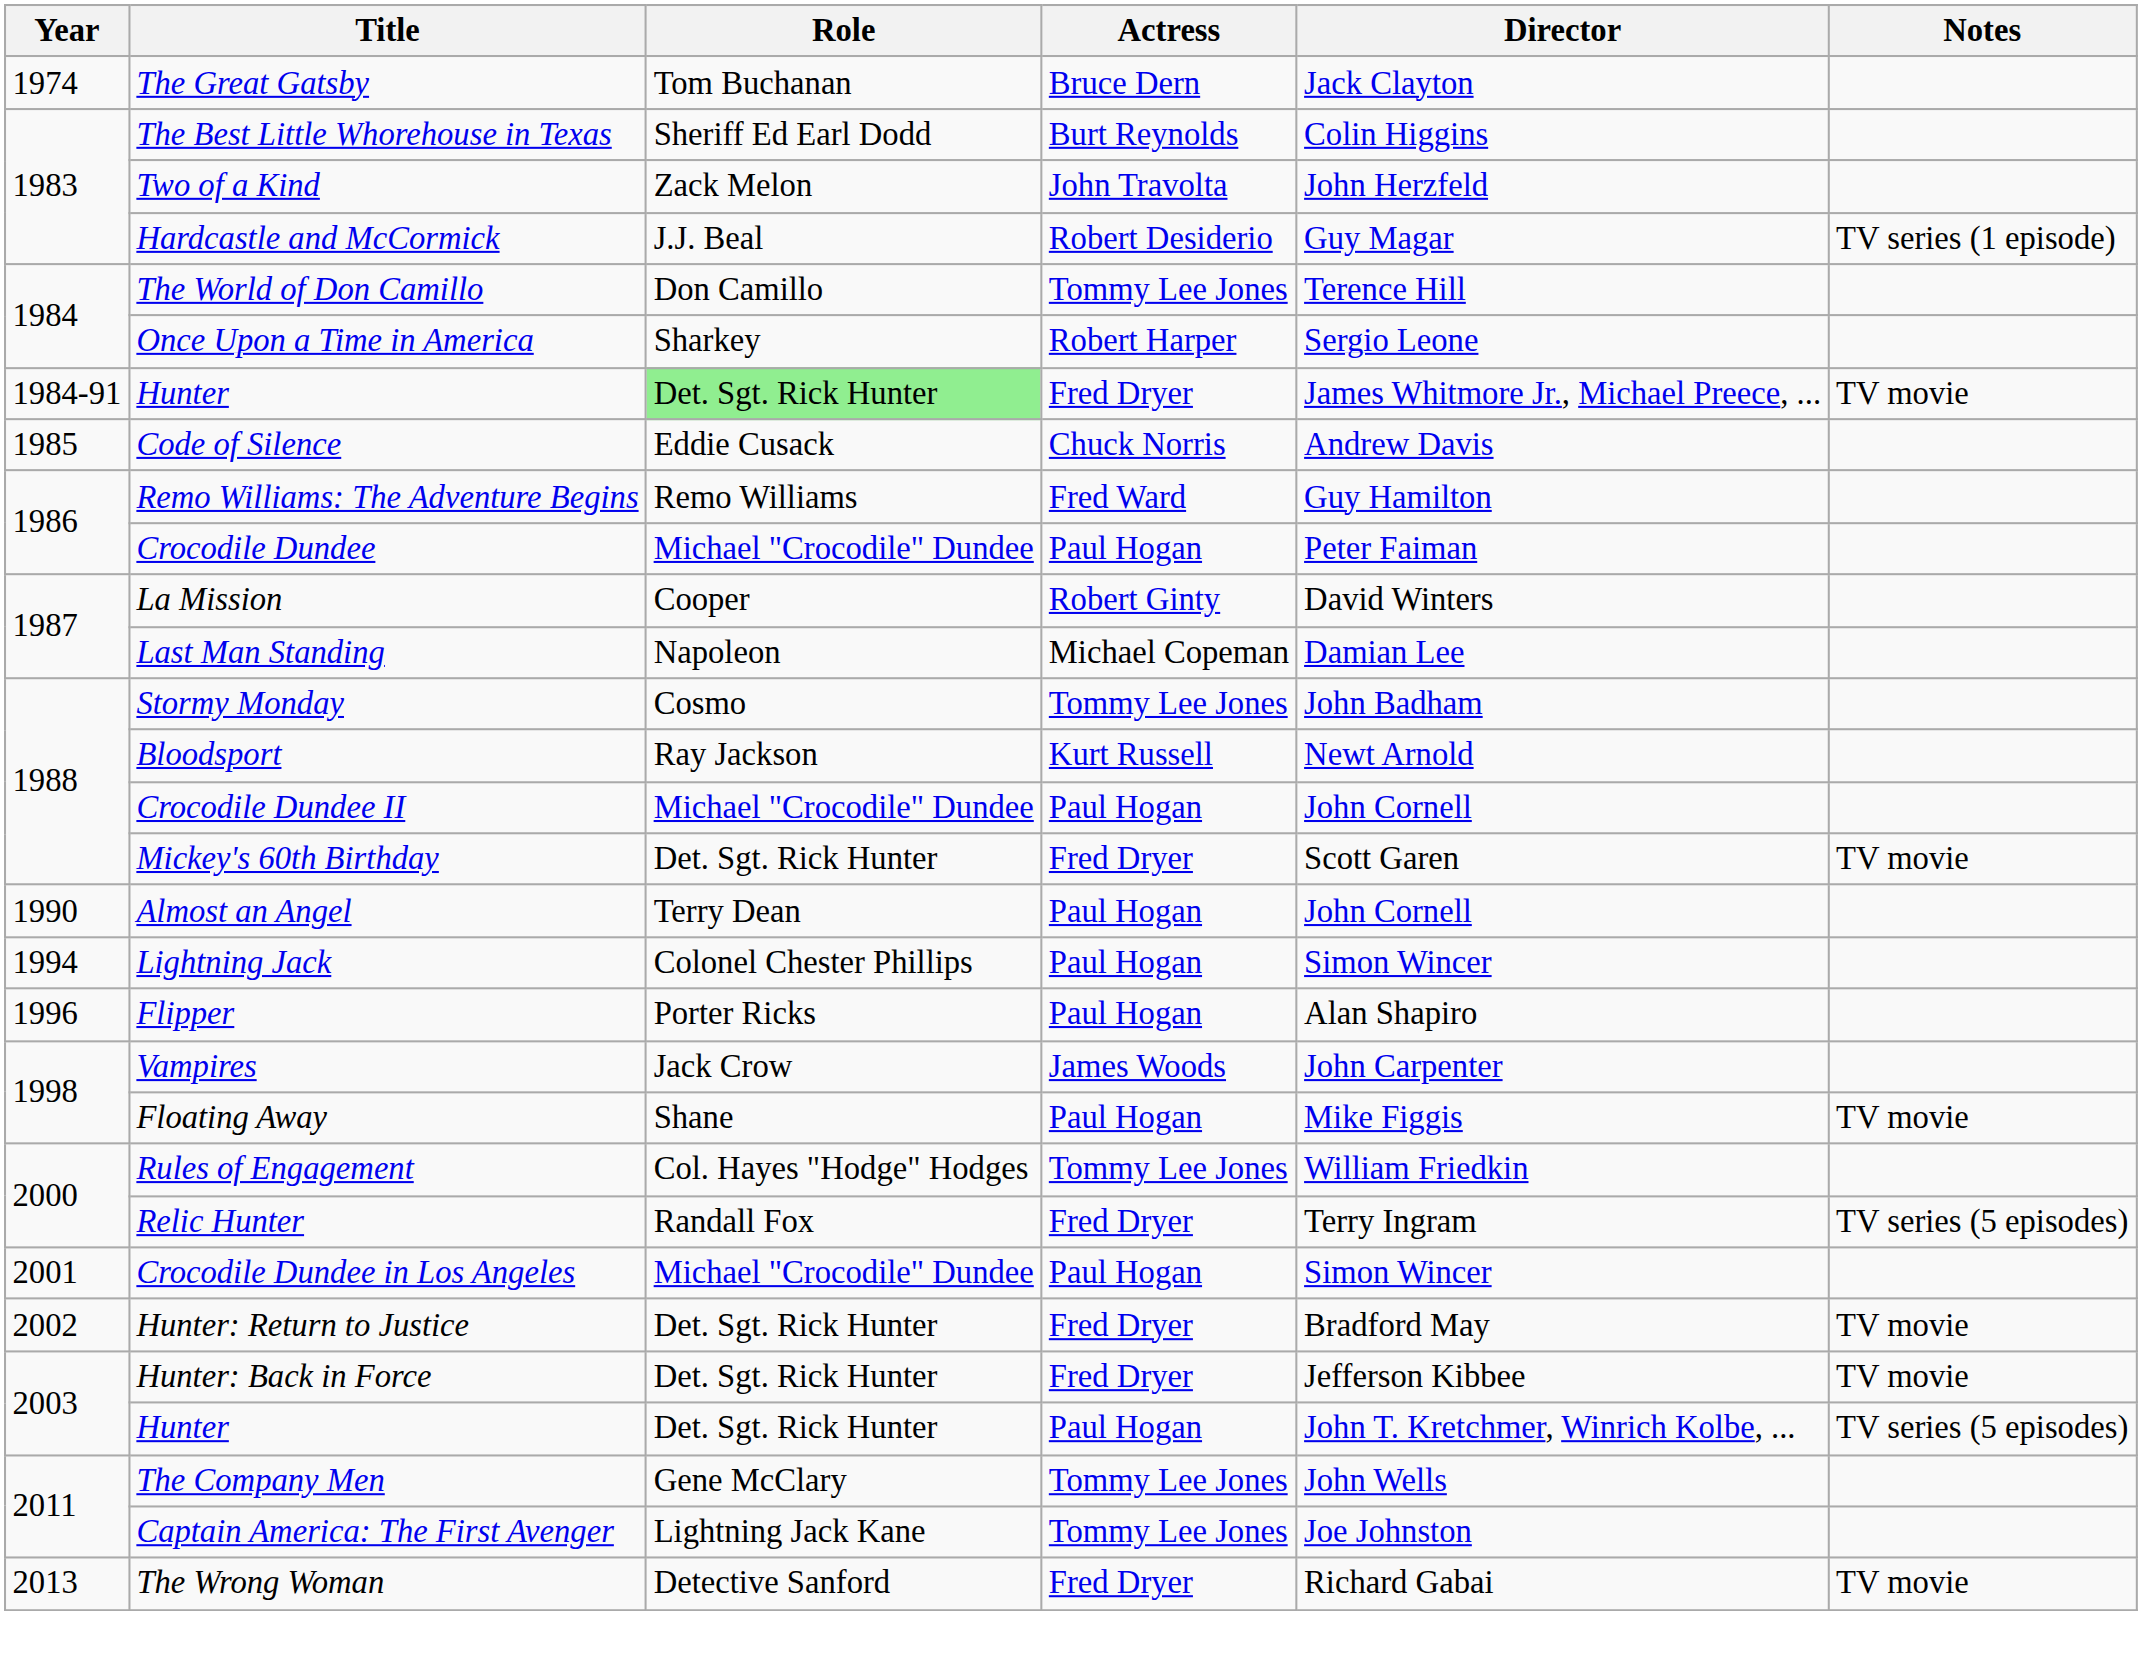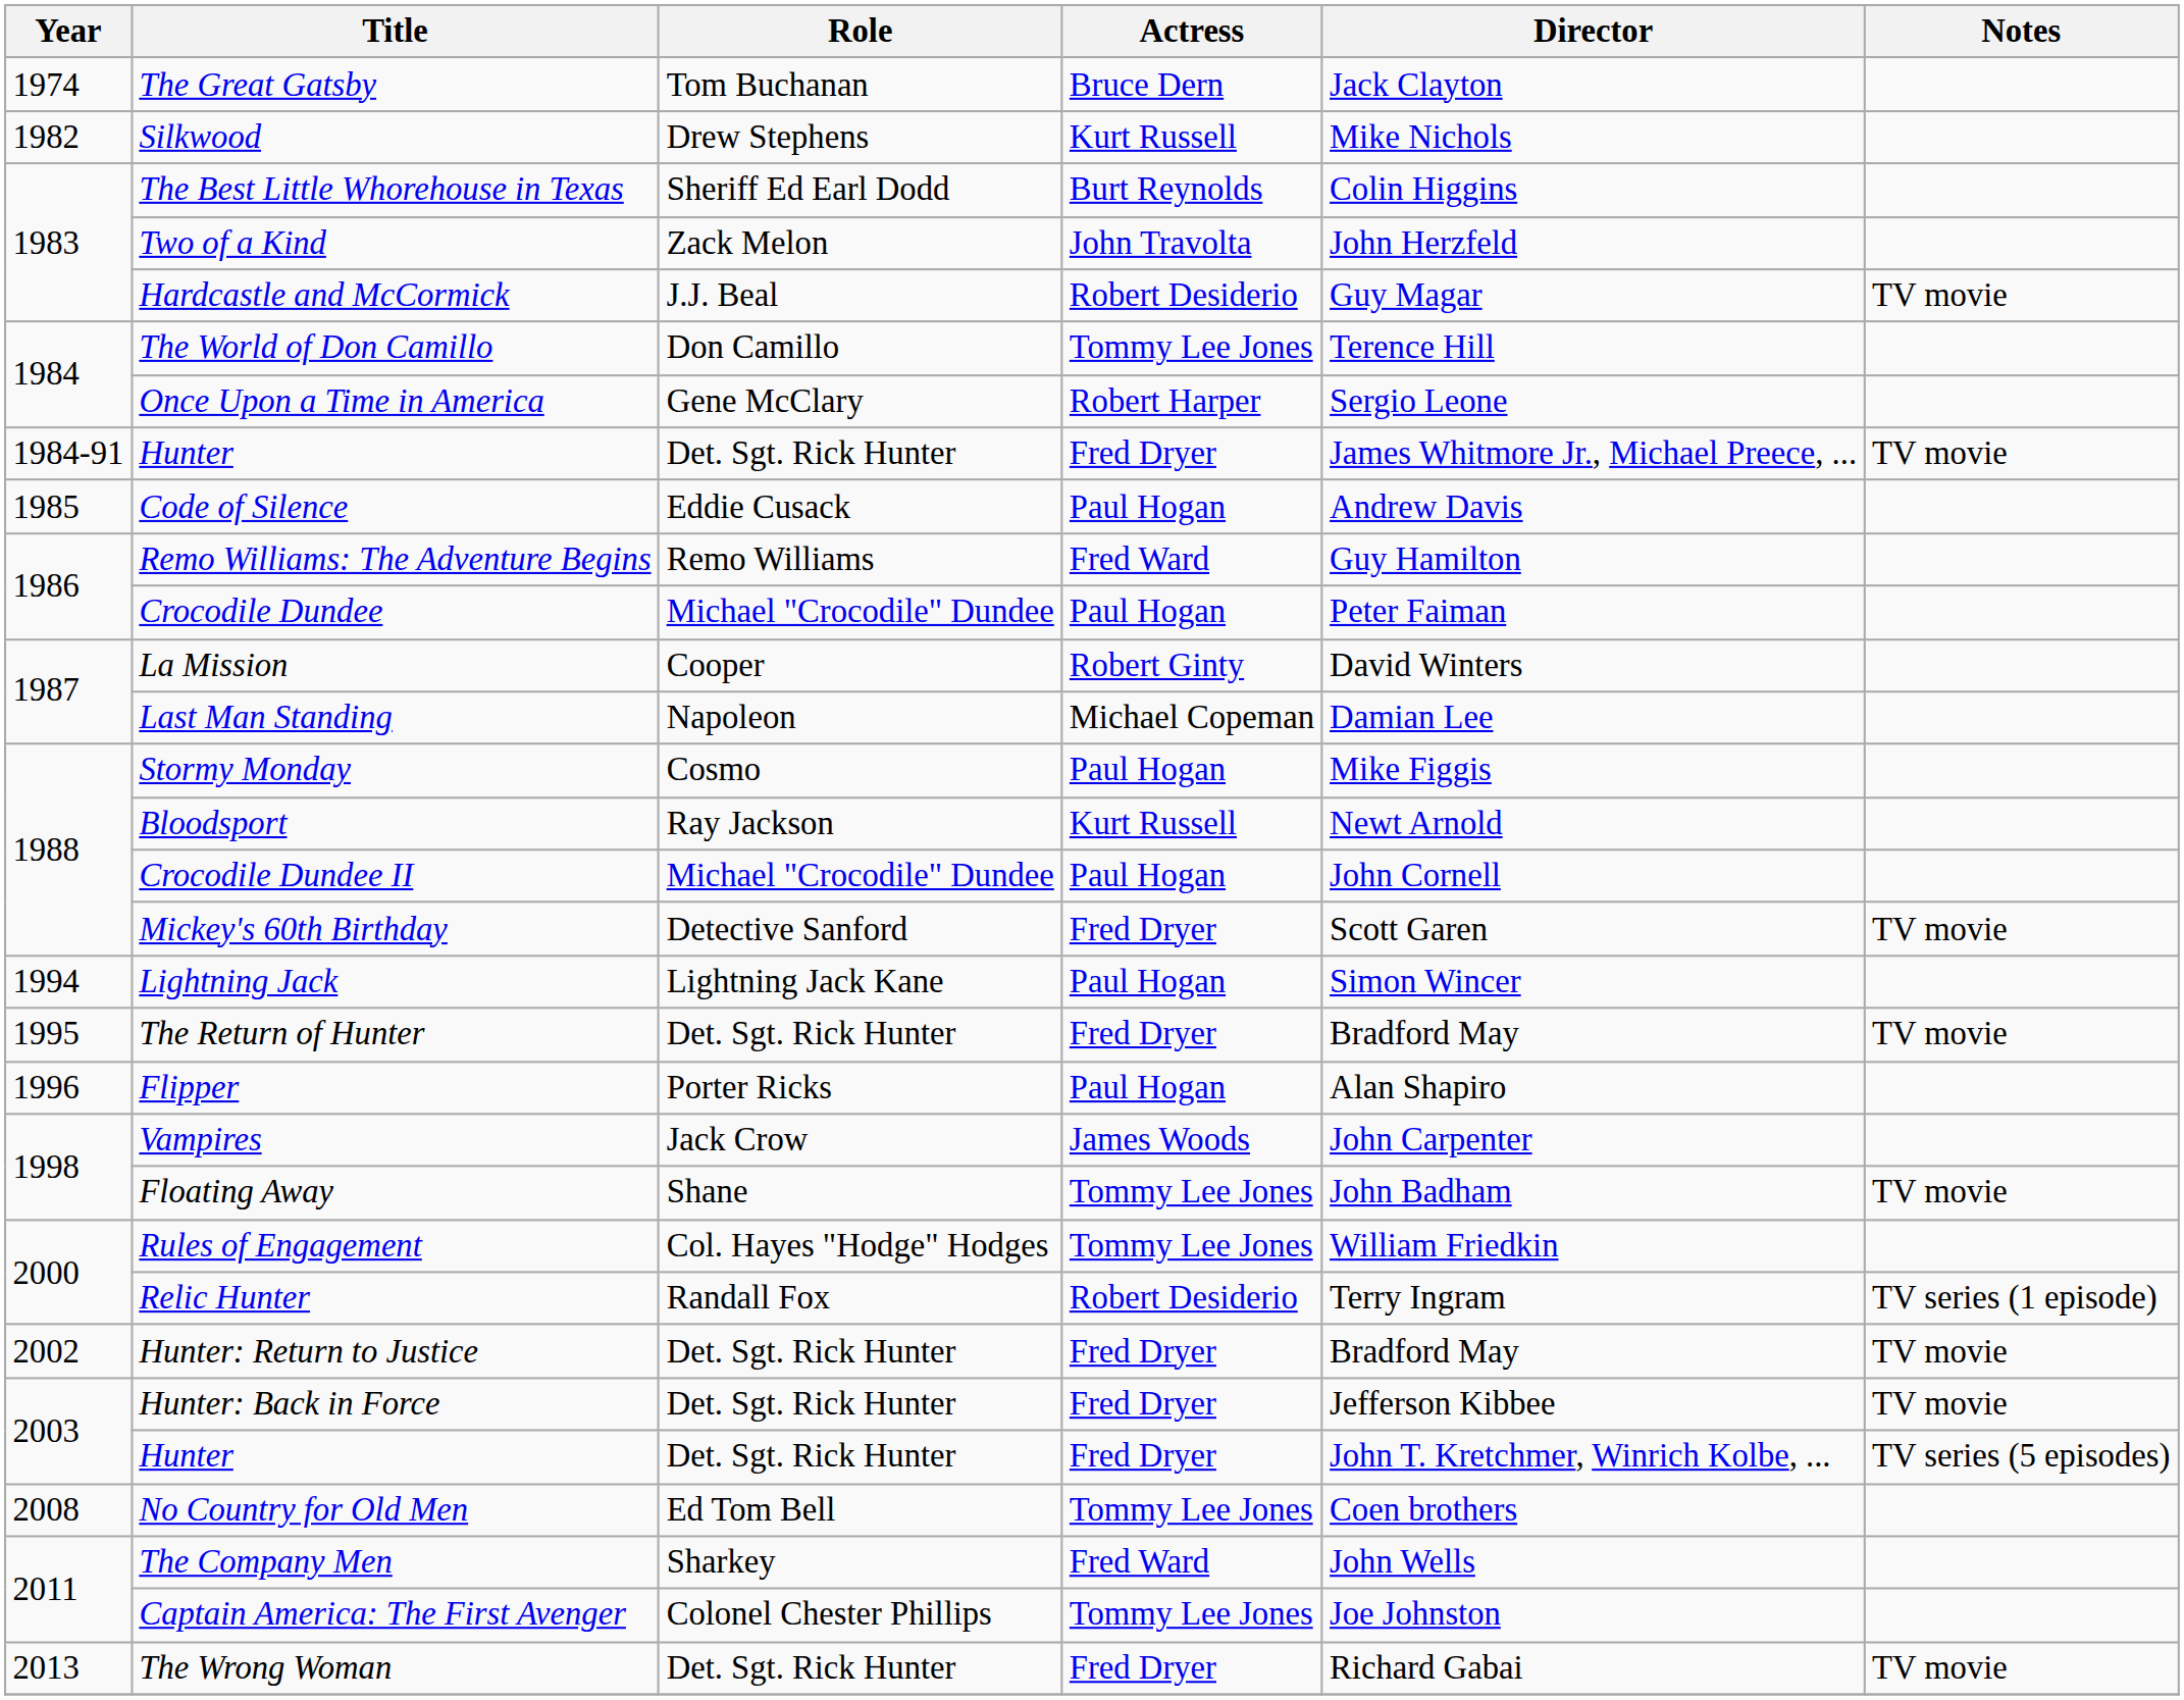+ row: 1982 | Silkwood | Drew Stephens | Kurt Russell | Mike Nichols
Hardcastle and McCormick | Notes: TV series (1 episode) -> TV movie
Once Upon a Time in America | Role: Sharkey -> Gene McClary
1984-91 / Hunter | Role: lightgreen background -> no background
Code of Silence | Actress: Chuck Norris -> Paul Hogan
Stormy Monday | Actress: Tommy Lee Jones -> Paul Hogan
Stormy Monday | Director: John Badham -> Mike Figgis
Mickey's 60th Birthday | Role: Det. Sgt. Rick Hunter -> Detective Sanford
- row: 1990 | Almost an Angel | Terry Dean | Paul Hogan | John Cornell
Lightning Jack | Role: Colonel Chester Phillips -> Lightning Jack Kane
+ row: 1995 | The Return of Hunter | Det. Sgt. Rick Hunter | Fred Dryer | Bradford May | TV movie
Floating Away | Actress: Paul Hogan -> Tommy Lee Jones
Floating Away | Director: Mike Figgis -> John Badham
Relic Hunter | Actress: Fred Dryer -> Robert Desiderio
Relic Hunter | Notes: TV series (5 episodes) -> TV series (1 episode)
- row: 2001 | Crocodile Dundee in Los Angeles | Michael "Crocodile" Dundee | Paul Hogan | Simon Wincer
2003 / Hunter | Actress: Paul Hogan -> Fred Dryer
+ row: 2008 | No Country for Old Men | Ed Tom Bell | Tommy Lee Jones | Coen brothers
The Company Men | Role: Gene McClary -> Sharkey
The Company Men | Actress: Tommy Lee Jones -> Fred Ward
Captain America: The First Avenger | Role: Lightning Jack Kane -> Colonel Chester Phillips
The Wrong Woman | Role: Detective Sanford -> Det. Sgt. Rick Hunter
